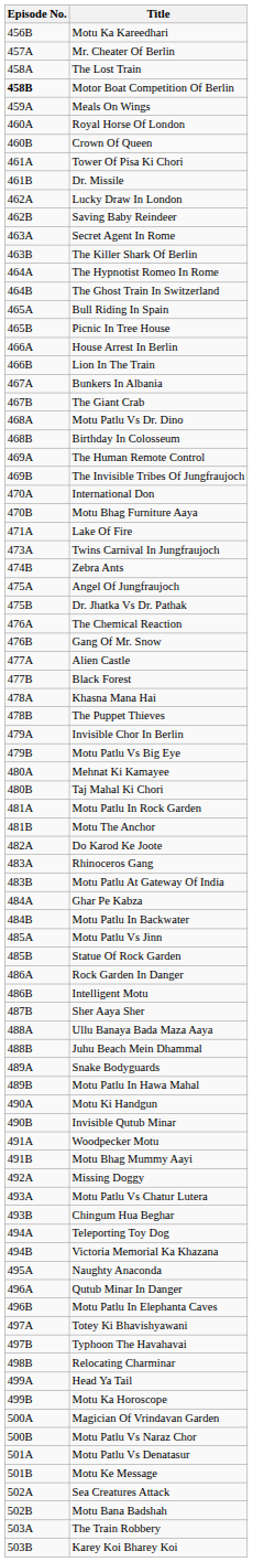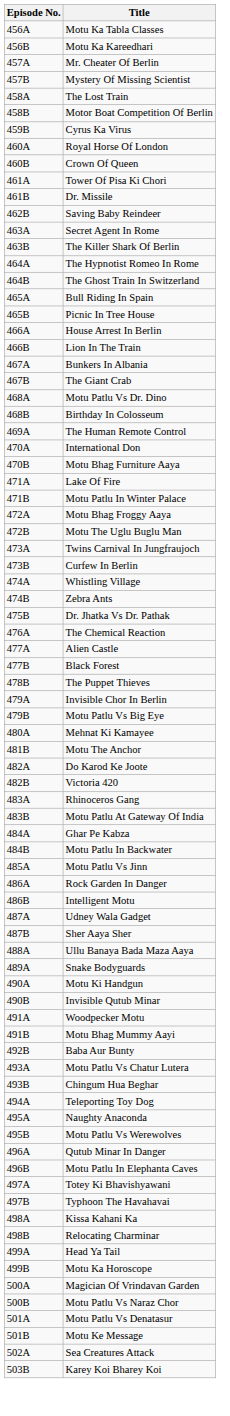+ row: 456A | Motu Ka Tabla Classes
+ row: 457B | Mystery Of Missing Scientist
Motor Boat Competition Of Berlin | Episode No.: bold -> normal
- row: 459A | Meals On Wings
+ row: 459B | Cyrus Ka Virus
- row: 462A | Lucky Draw In London
- row: 469B | The Invisible Tribes Of Jungfraujoch
+ row: 471B | Motu Patlu In Winter Palace
+ row: 472A | Motu Bhag Froggy Aaya
+ row: 472B | Motu The Uglu Buglu Man
+ row: 473B | Curfew In Berlin
+ row: 474A | Whistling Village
- row: 475A | Angel Of Jungfraujoch
- row: 476B | Gang Of Mr. Snow
- row: 478A | Khasna Mana Hai
- row: 480B | Taj Mahal Ki Chori
- row: 481A | Motu Patlu In Rock Garden
+ row: 482B | Victoria 420
- row: 485B | Statue Of Rock Garden
+ row: 487A | Udney Wala Gadget
- row: 488B | Juhu Beach Mein Dhammal
- row: 489B | Motu Patlu In Hawa Mahal
- row: 492A | Missing Doggy
+ row: 492B | Baba Aur Bunty
- row: 494B | Victoria Memorial Ka Khazana
+ row: 495B | Motu Patlu Vs Werewolves
+ row: 498A | Kissa Kahani Ka
- row: 502B | Motu Bana Badshah
- row: 503A | The Train Robbery
